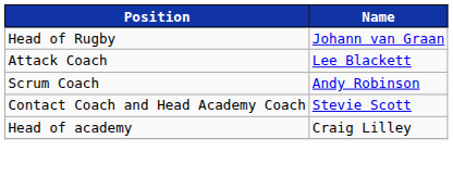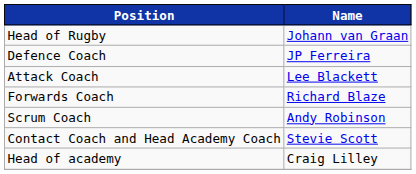+ row: Defence Coach | JP Ferreira
+ row: Forwards Coach | Richard Blaze
